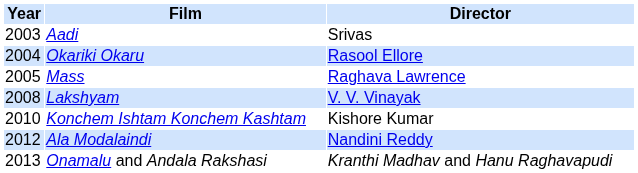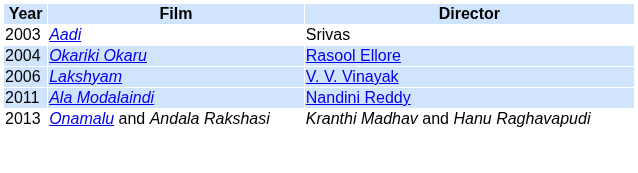- row: 2005 | Mass | Raghava Lawrence
Lakshyam | Year: 2008 -> 2006
- row: 2010 | Konchem Ishtam Konchem Kashtam | Kishore Kumar
Ala Modalaindi | Year: 2012 -> 2011
